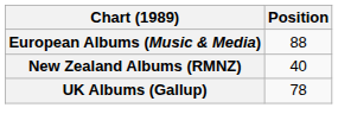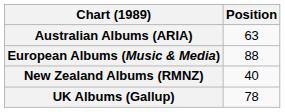+ row: Australian Albums (ARIA) | 63
